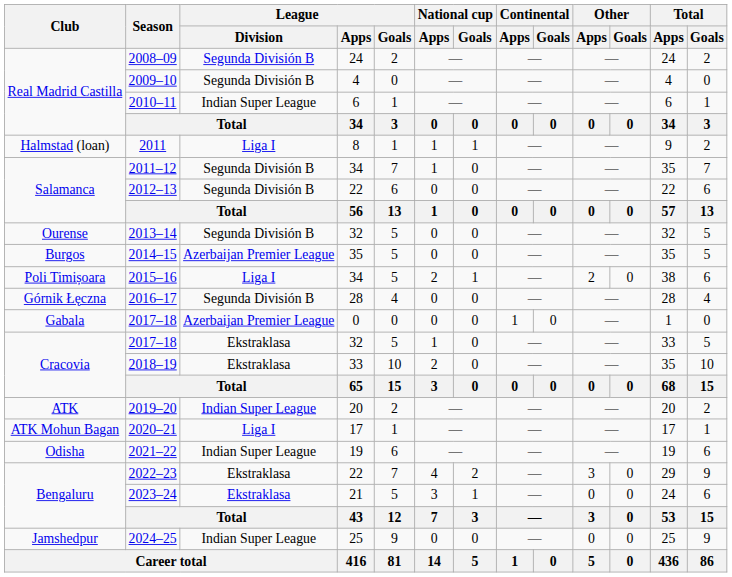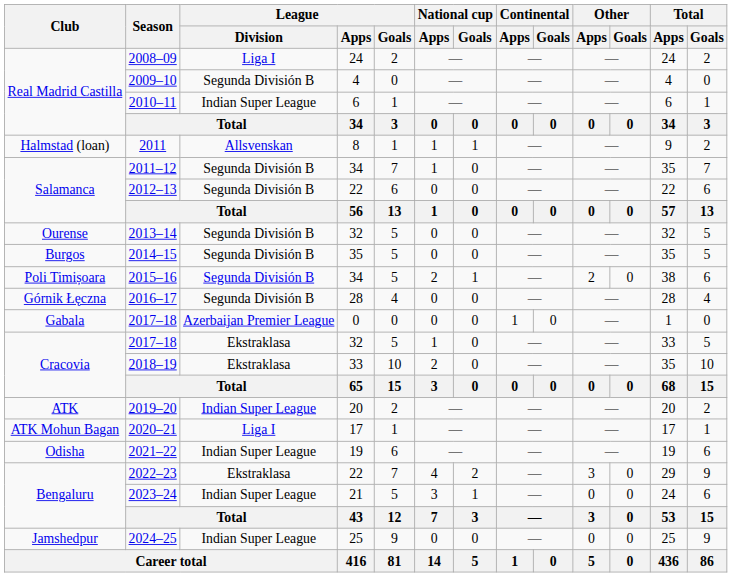2008–09 | League / Division: Segunda División B -> Liga I
2011 | League / Division: Liga I -> Allsvenskan
2014–15 | League / Division: Azerbaijan Premier League -> Segunda División B
2015–16 | League / Division: Liga I -> Segunda División B
2023–24 | League / Division: Ekstraklasa -> Indian Super League
